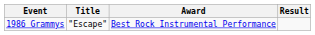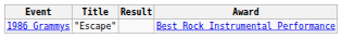columns swapped: Award <-> Result
